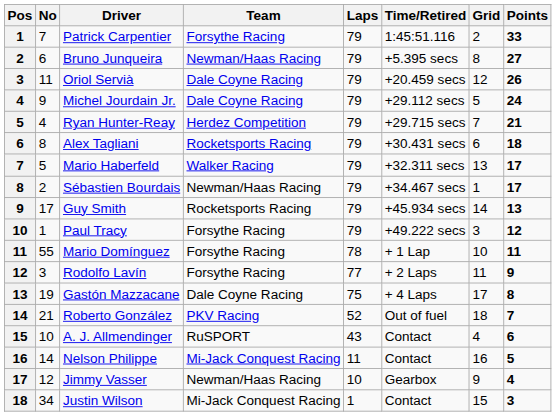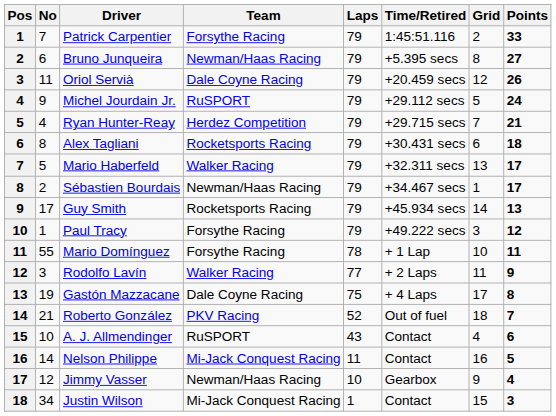Michel Jourdain Jr. | Team: Dale Coyne Racing -> RuSPORT
Rodolfo Lavín | Team: Forsythe Racing -> Walker Racing
